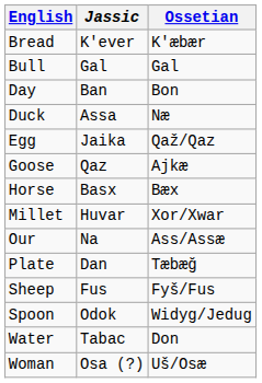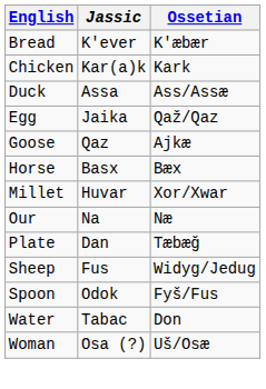- row: Bull | Gal | Gal
+ row: Chicken | Kar(a)k | Kark
- row: Day | Ban | Bon
Duck | Ossetian: Næ -> Ass/Assæ
Our | Ossetian: Ass/Assæ -> Næ
Sheep | Ossetian: Fyš/Fus -> Widyg/Jedug
Spoon | Ossetian: Widyg/Jedug -> Fyš/Fus
